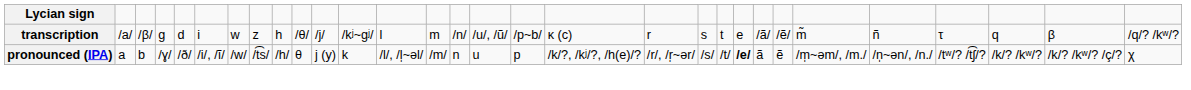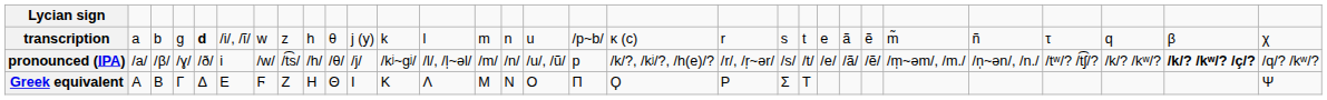transcription | column 2: /a/ -> a
transcription | column 3: /β/ -> b
transcription | column 5: normal -> bold
transcription | column 6: i -> /i/, /ĩ/
transcription | column 10: /θ/ -> θ
transcription | column 11: /j/ -> j (y)
transcription | column 12: /kʲ~ɡʲ/ -> k
transcription | column 15: /n/ -> n
transcription | column 16: /u/, /ũ/ -> u
transcription | column 23: /ã/ -> ã
transcription | column 24: /ẽ/ -> ẽ
transcription | column 30: /q/? /kʷ/? -> χ
pronounced (IPA) | column 2: a -> /a/
pronounced (IPA) | column 3: b -> /β/
pronounced (IPA) | column 6: /i/, /ĩ/ -> i
pronounced (IPA) | column 10: θ -> /θ/
pronounced (IPA) | column 11: j (y) -> /j/
pronounced (IPA) | column 12: k -> /kʲ~ɡʲ/
pronounced (IPA) | column 15: n -> /n/
pronounced (IPA) | column 16: u -> /u/, /ũ/
pronounced (IPA) | column 22: bold -> normal
pronounced (IPA) | column 23: ã -> /ã/
pronounced (IPA) | column 24: ẽ -> /ẽ/
pronounced (IPA) | column 29: normal -> bold
pronounced (IPA) | column 30: χ -> /q/? /kʷ/?
+ row: Greek equivalent | Α | Β | Γ | Δ | Ε | Ϝ | Ζ | Η | Θ | Ι | Κ | Λ | Μ | Ν | Ο | Π | Ϙ | Ρ | Σ | Τ | Ψ
